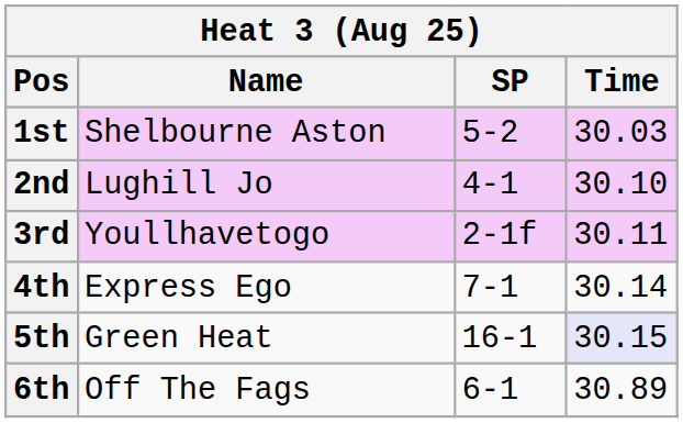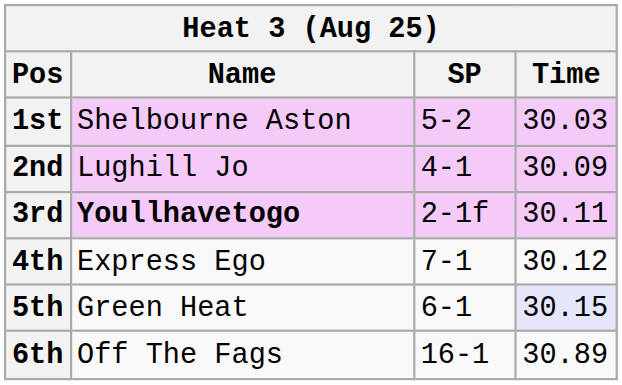2nd | Time: 30.10 -> 30.09
3rd | Name: normal -> bold
4th | Time: 30.14 -> 30.12
5th | SP: 16-1 -> 6-1
6th | SP: 6-1 -> 16-1
